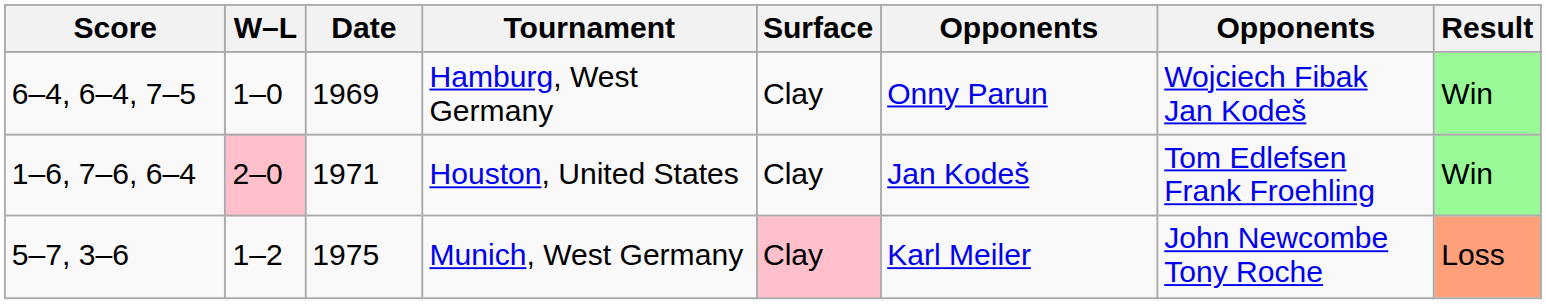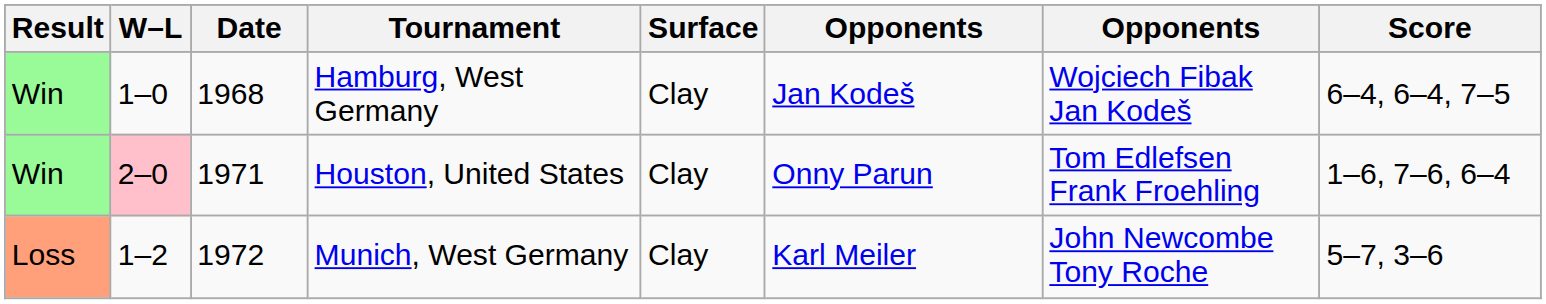columns swapped: Result <-> Score
Hamburg, West Germany | Date: 1969 -> 1968
Hamburg, West Germany | column 6: Onny Parun -> Jan Kodeš
Houston, United States | column 6: Jan Kodeš -> Onny Parun
Munich, West Germany | Date: 1975 -> 1972
Munich, West Germany | Surface: pink background -> no background
